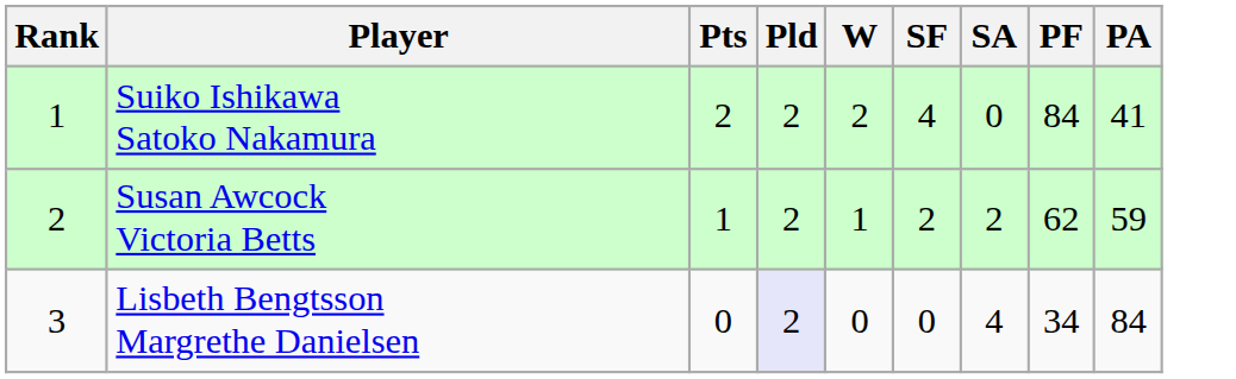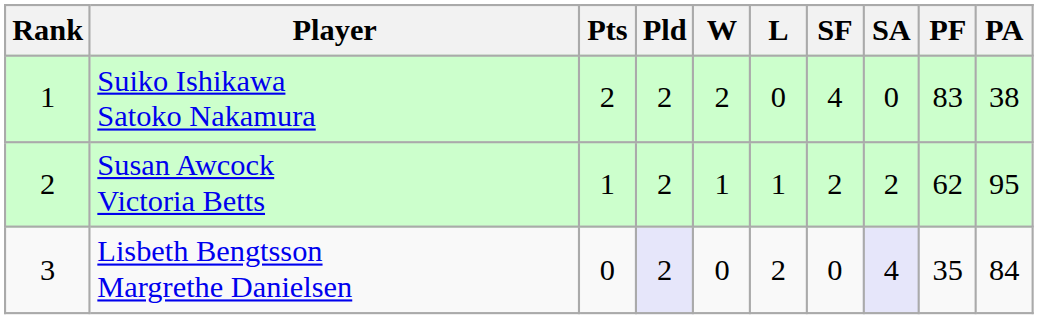+ column: L | 0 | 1 | 2
Suiko Ishikawa Satoko Nakamura | PF: 84 -> 83
Suiko Ishikawa Satoko Nakamura | PA: 41 -> 38
Susan Awcock Victoria Betts | PA: 59 -> 95
Lisbeth Bengtsson Margrethe Danielsen | SA: no background -> lavender background
Lisbeth Bengtsson Margrethe Danielsen | PF: 34 -> 35
